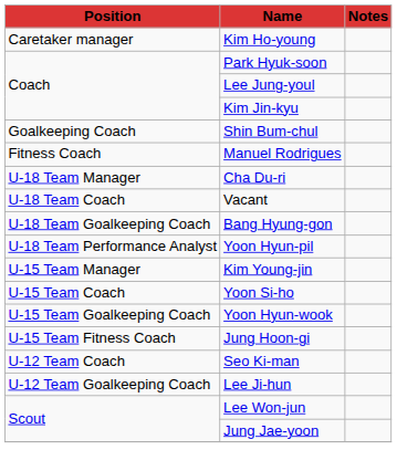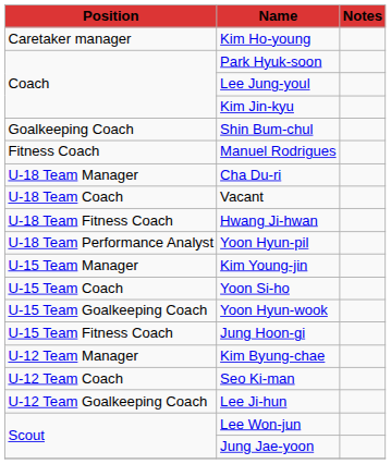- row: U-18 Team Goalkeeping Coach | Bang Hyung-gon
+ row: U-18 Team Fitness Coach | Hwang Ji-hwan
+ row: U-12 Team Manager | Kim Byung-chae
